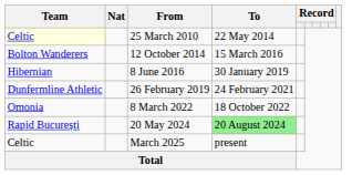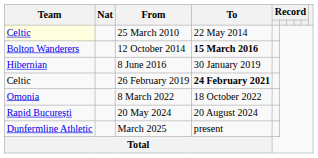12 October 2014 | To: normal -> bold
26 February 2019 | Team: Dunfermline Athletic -> Celtic
26 February 2019 | To: normal -> bold
20 May 2024 | To: lightgreen background -> no background
March 2025 | Team: Celtic -> Dunfermline Athletic
